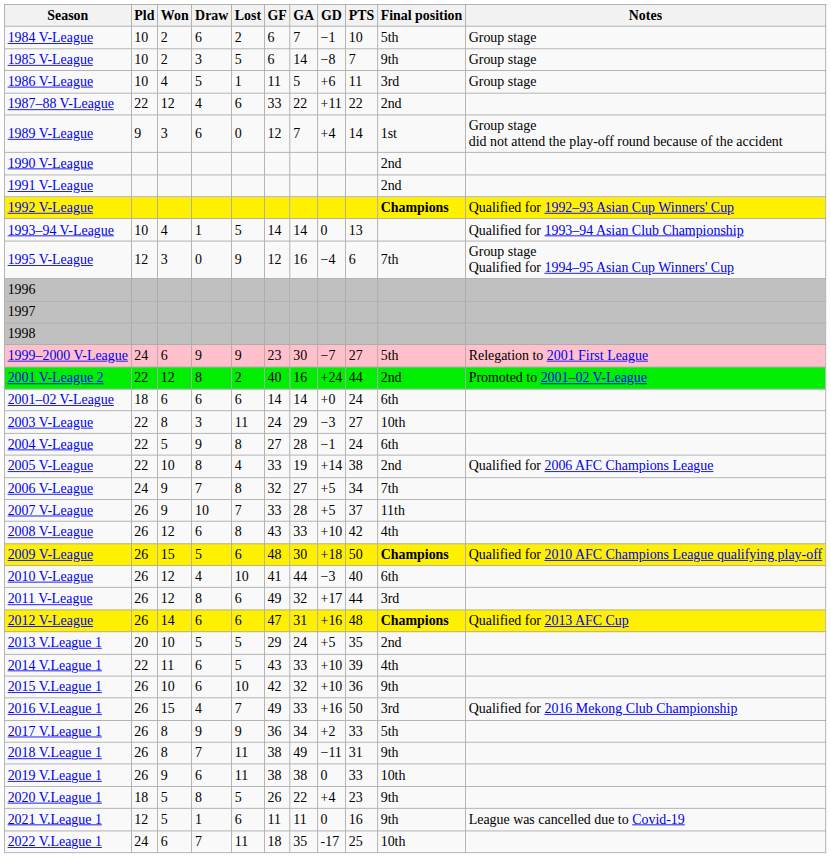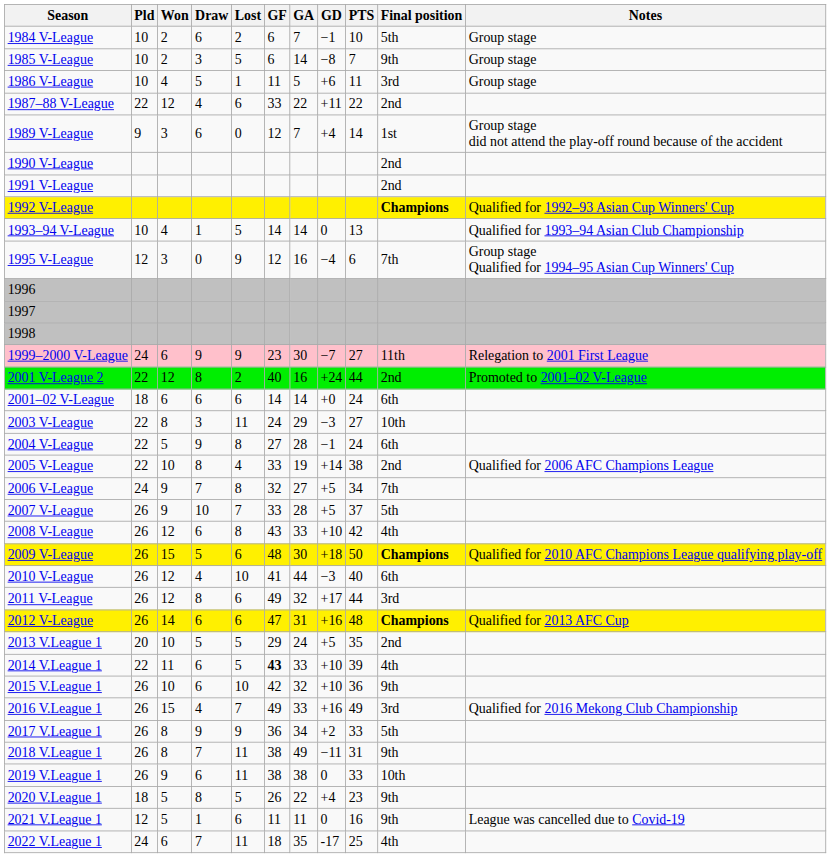1999–2000 V-League | Final position: 5th -> 11th
2007 V-League | Final position: 11th -> 5th
2014 V.League 1 | GF: normal -> bold
2016 V.League 1 | PTS: 50 -> 49
2022 V.League 1 | Final position: 10th -> 4th
